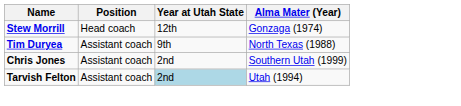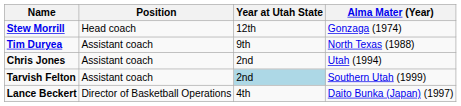Chris Jones | Alma Mater (Year): Southern Utah (1999) -> Utah (1994)
Tarvish Felton | Alma Mater (Year): Utah (1994) -> Southern Utah (1999)
+ row: Lance Beckert | Director of Basketball Operations | 4th | Daito Bunka (Japan) (1997)
